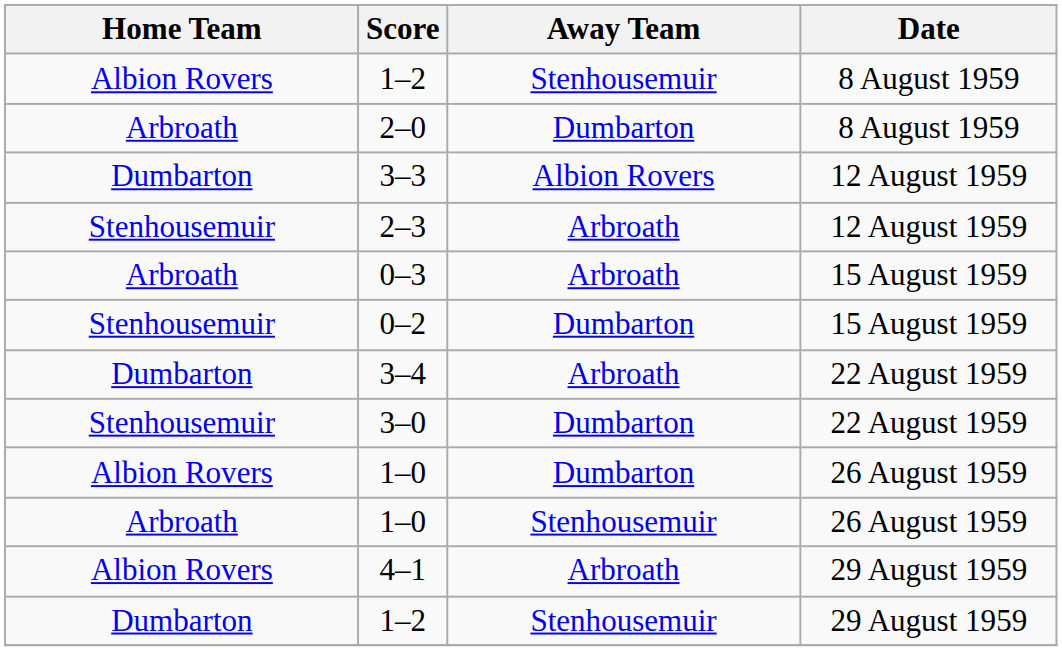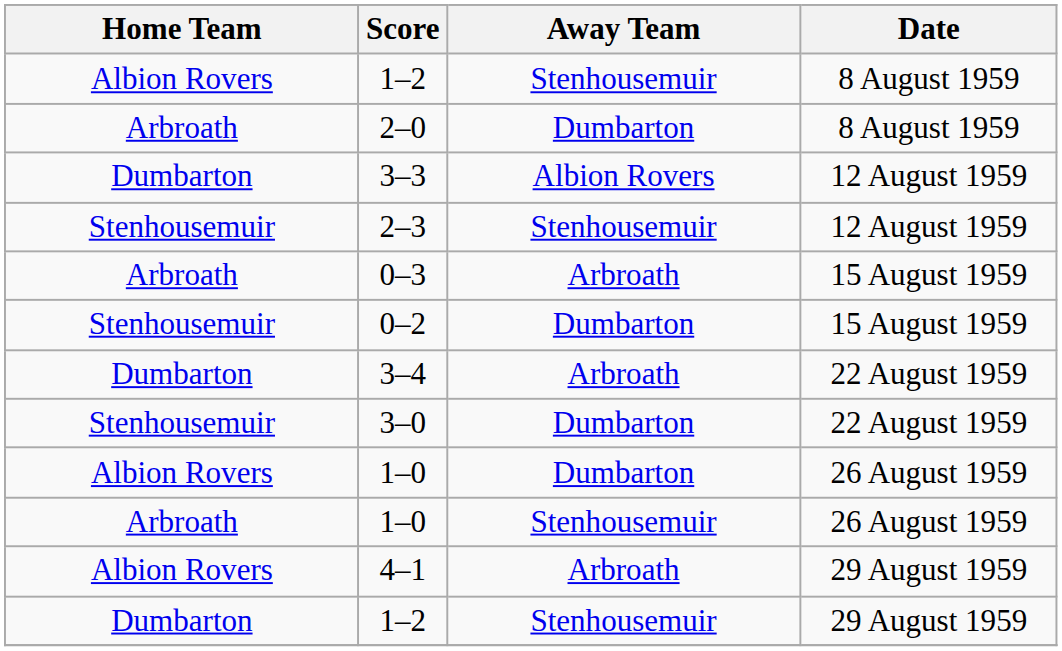2–3 | Away Team: Arbroath -> Stenhousemuir
